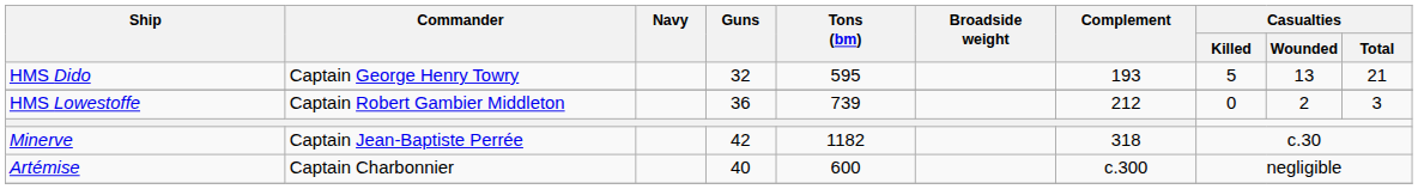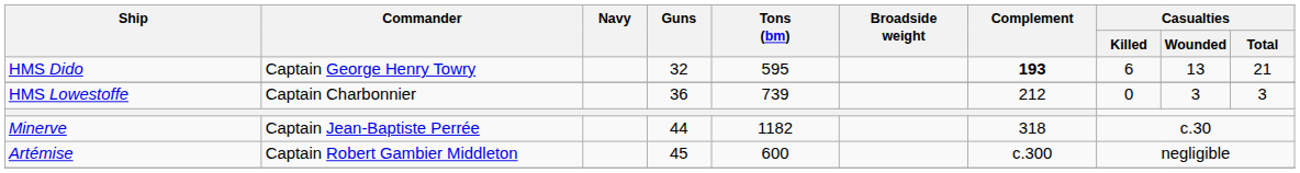HMS Dido | Complement: normal -> bold
HMS Dido | Casualties / Killed: 5 -> 6
HMS Lowestoffe | Commander: Captain Robert Gambier Middleton -> Captain Charbonnier
HMS Lowestoffe | Casualties / Wounded: 2 -> 3
Minerve | Guns: 42 -> 44
Artémise | Commander: Captain Charbonnier -> Captain Robert Gambier Middleton
Artémise | Guns: 40 -> 45
